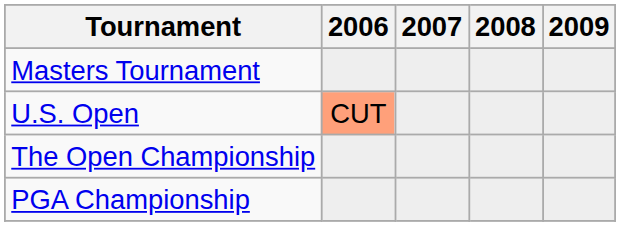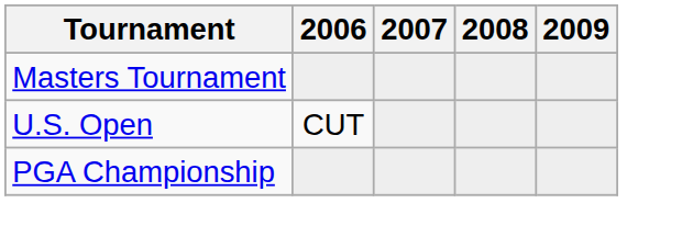U.S. Open | 2006: lightsalmon background -> no background
- row: The Open Championship
